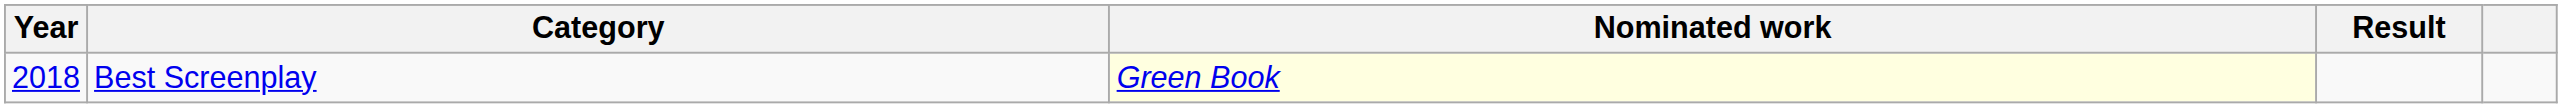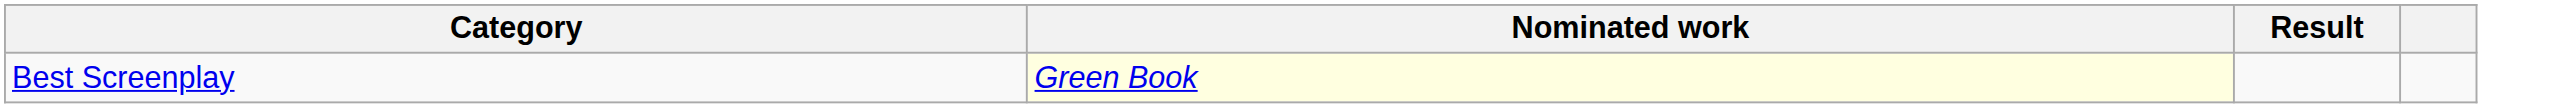- column: Year | 2018
